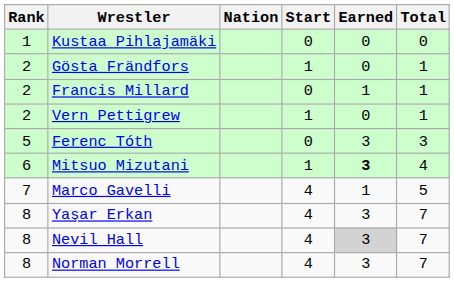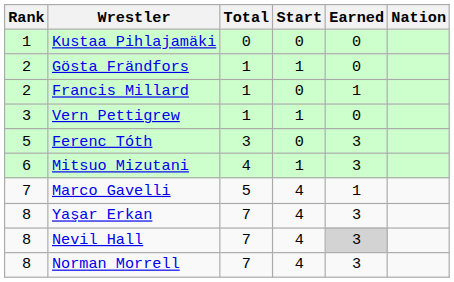columns swapped: Nation <-> Total
Vern Pettigrew | Rank: 2 -> 3
Mitsuo Mizutani | Earned: bold -> normal
